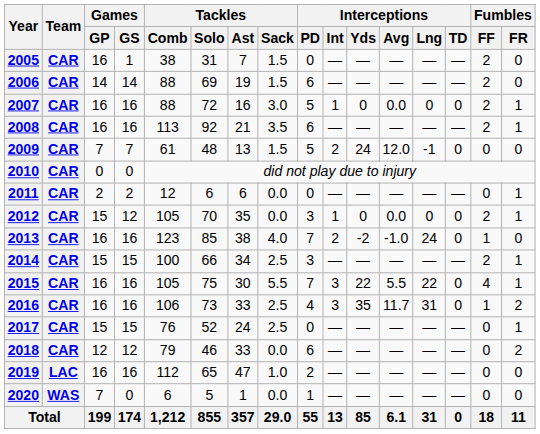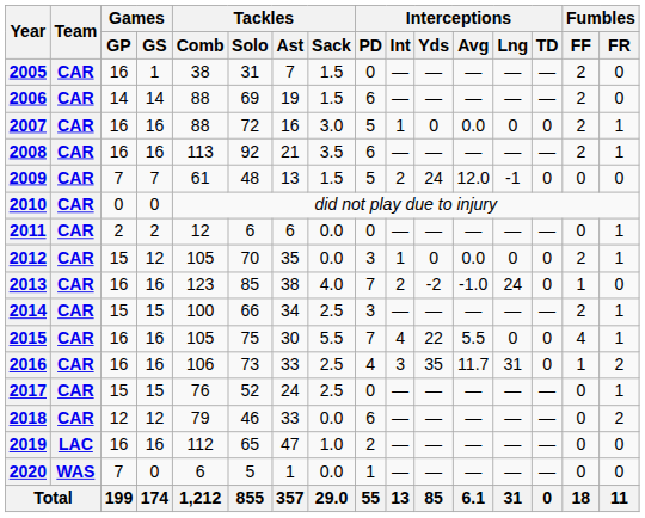2015 | Interceptions / Int: 3 -> 4
2015 | Interceptions / Lng: 22 -> 0
